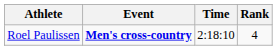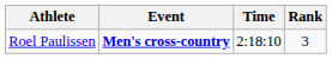Roel Paulissen | Rank: 4 -> 3
